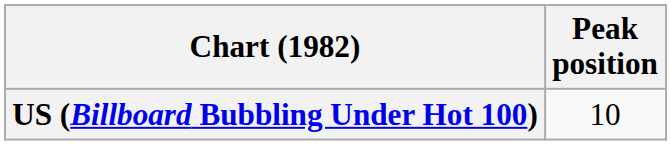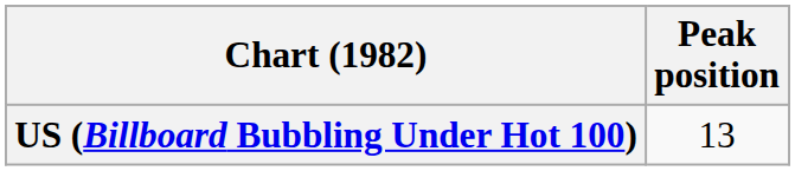US (Billboard Bubbling Under Hot 100) | Peak position: 10 -> 13
